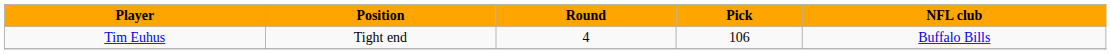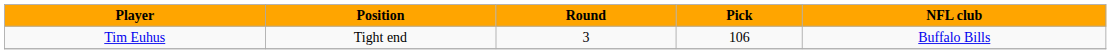Tim Euhus | Round: 4 -> 3
